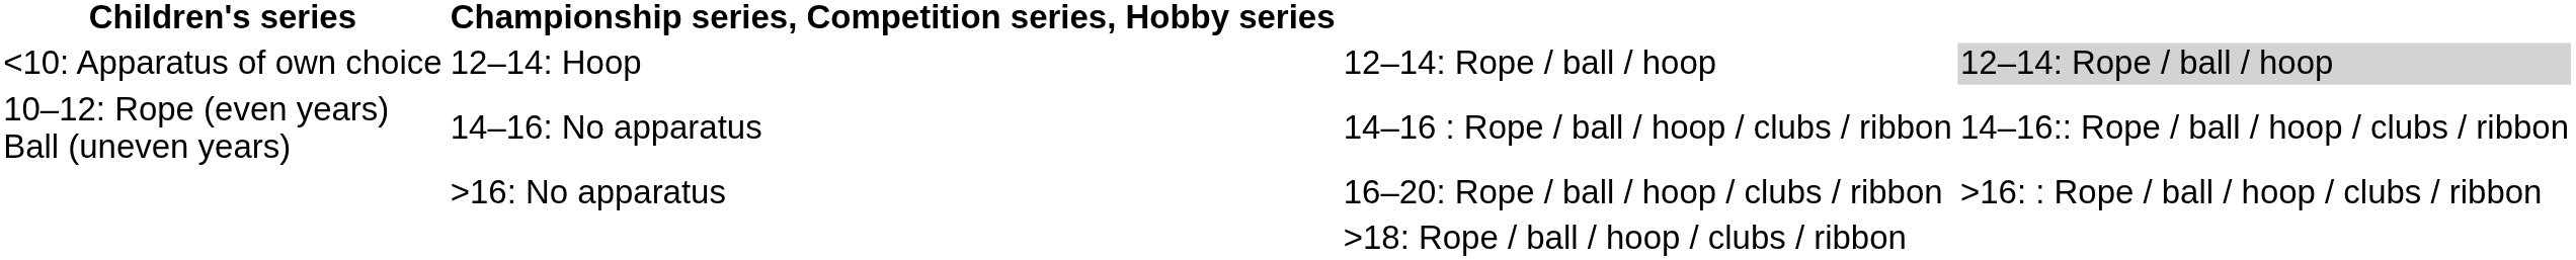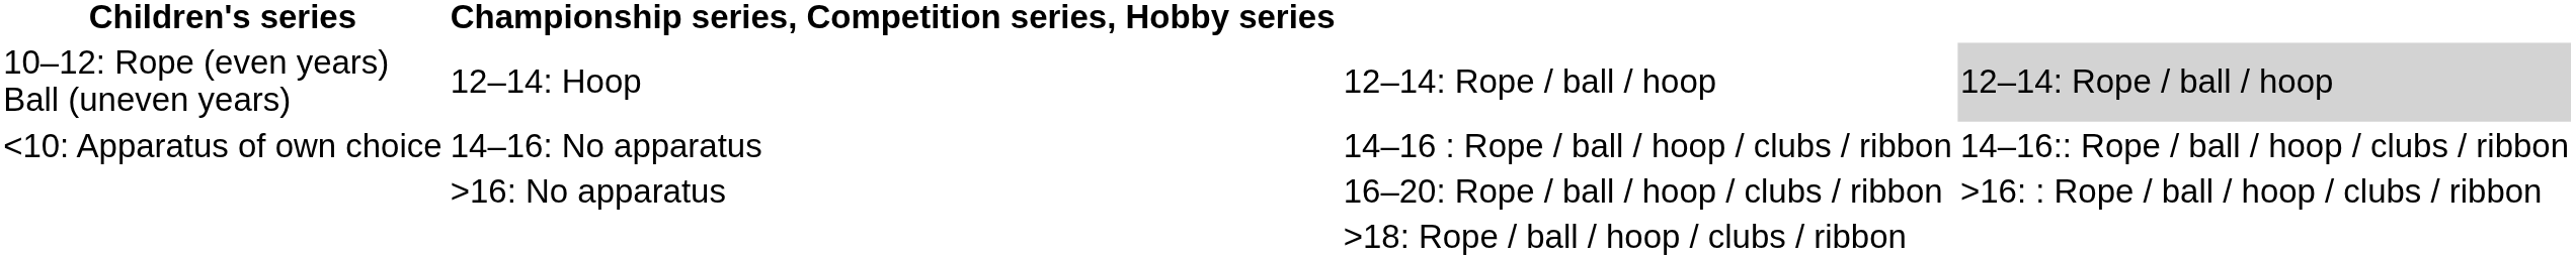12–14: Hoop | Children's series: <10: Apparatus of own choice -> 10–12: Rope (even years) Ball (uneven years)
14–16: No apparatus | Children's series: 10–12: Rope (even years) Ball (uneven years) -> <10: Apparatus of own choice
